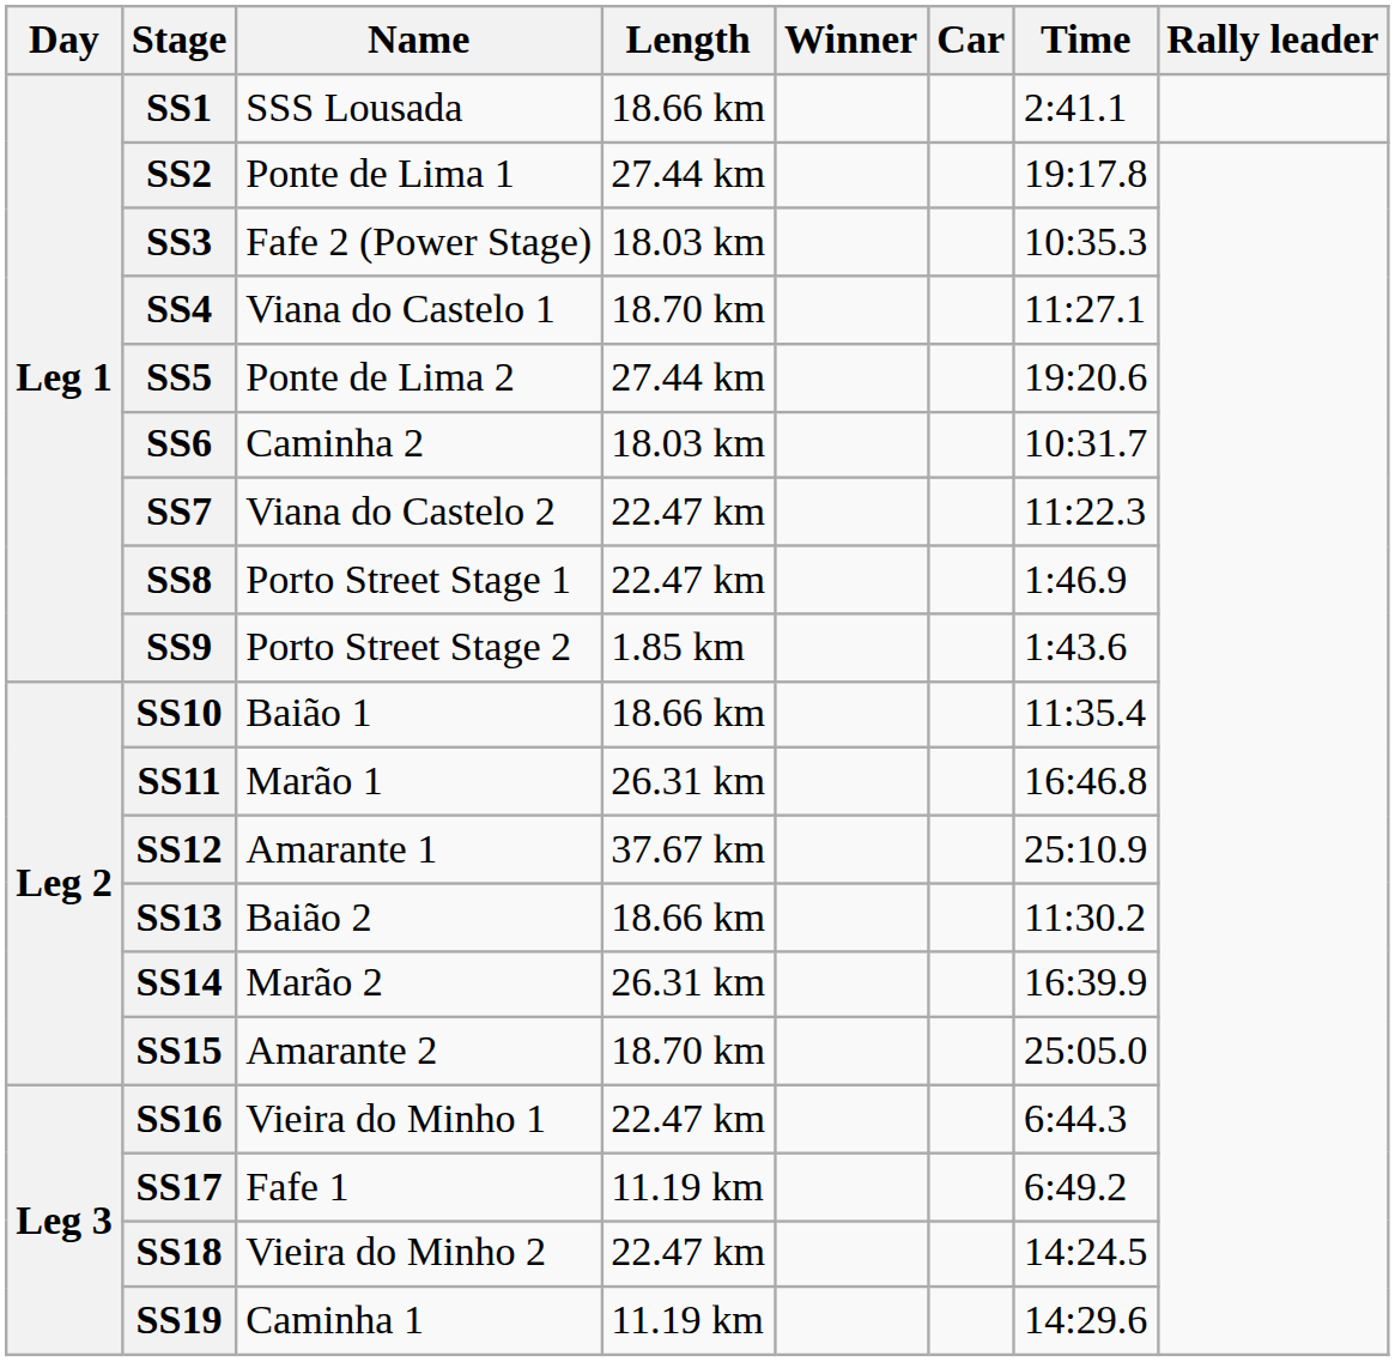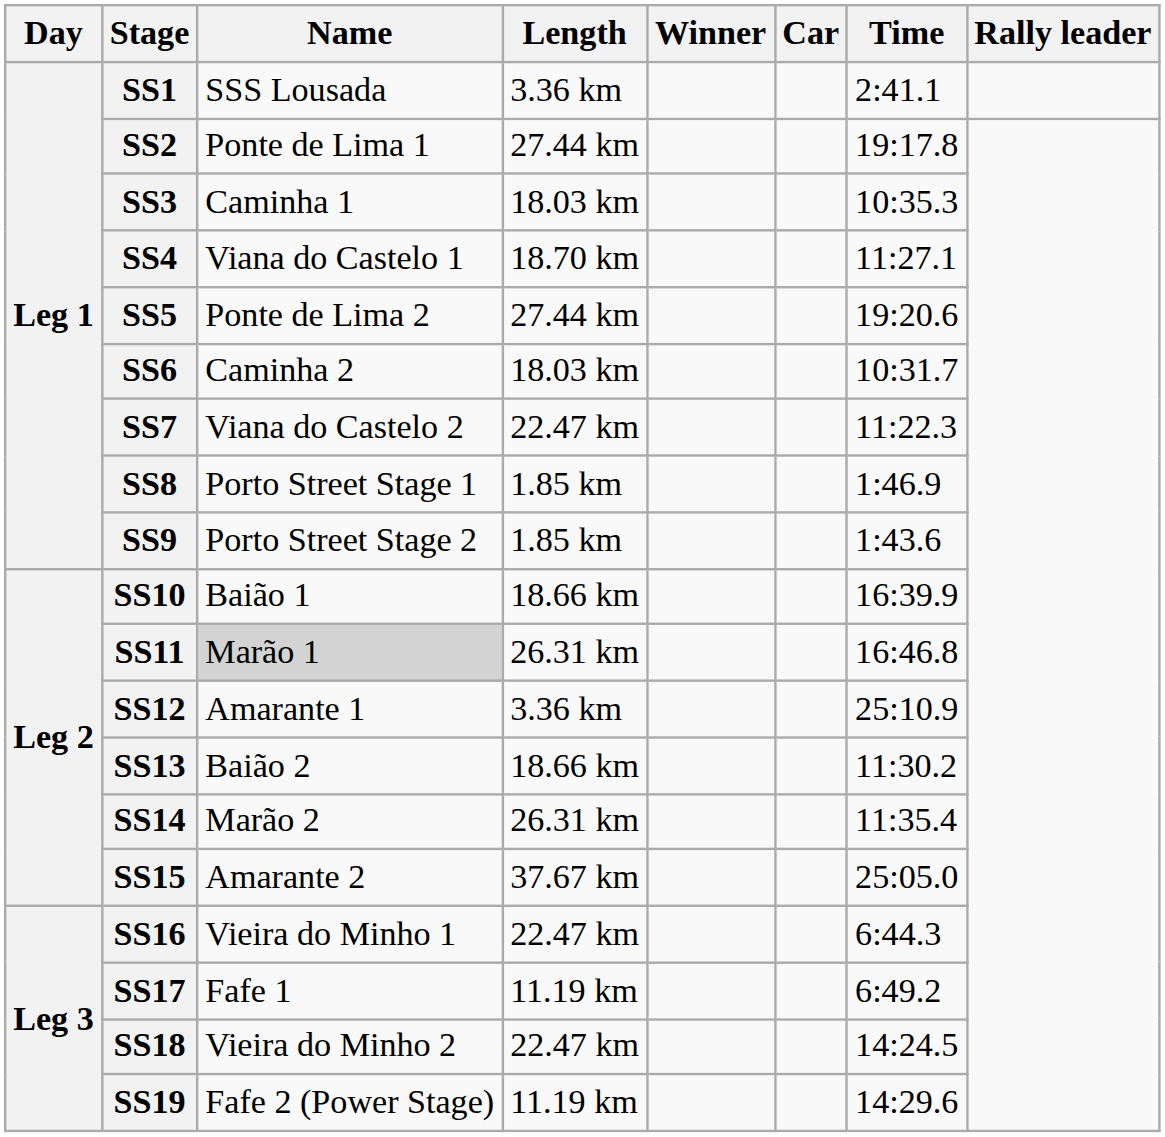SS1 | Length: 18.66 km -> 3.36 km
SS3 | Name: Fafe 2 (Power Stage) -> Caminha 1
SS8 | Length: 22.47 km -> 1.85 km
SS10 | Time: 11:35.4 -> 16:39.9
SS11 | Name: no background -> lightgrey background
SS12 | Length: 37.67 km -> 3.36 km
SS14 | Time: 16:39.9 -> 11:35.4
SS15 | Length: 18.70 km -> 37.67 km
SS19 | Name: Caminha 1 -> Fafe 2 (Power Stage)
